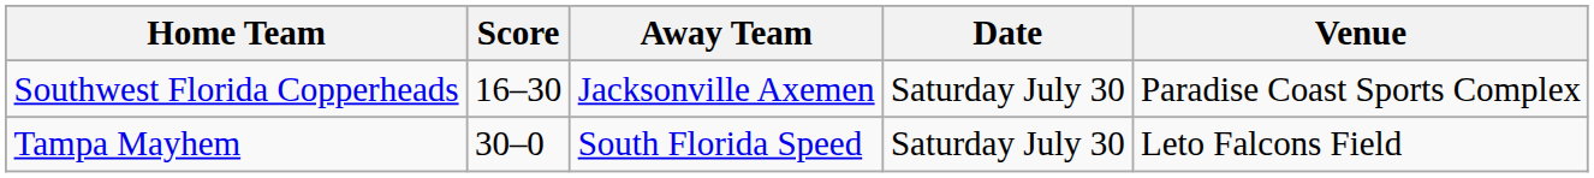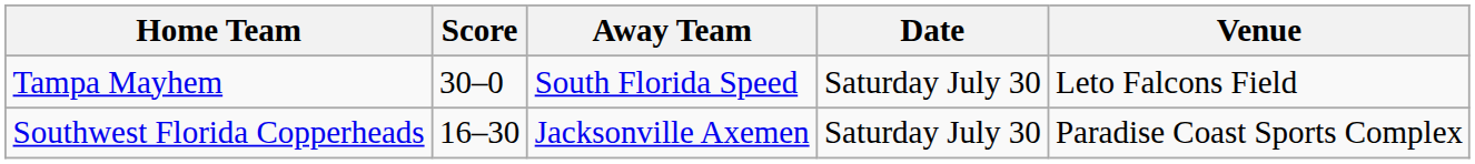rows swapped: Tampa Mayhem <-> Southwest Florida Copperheads
